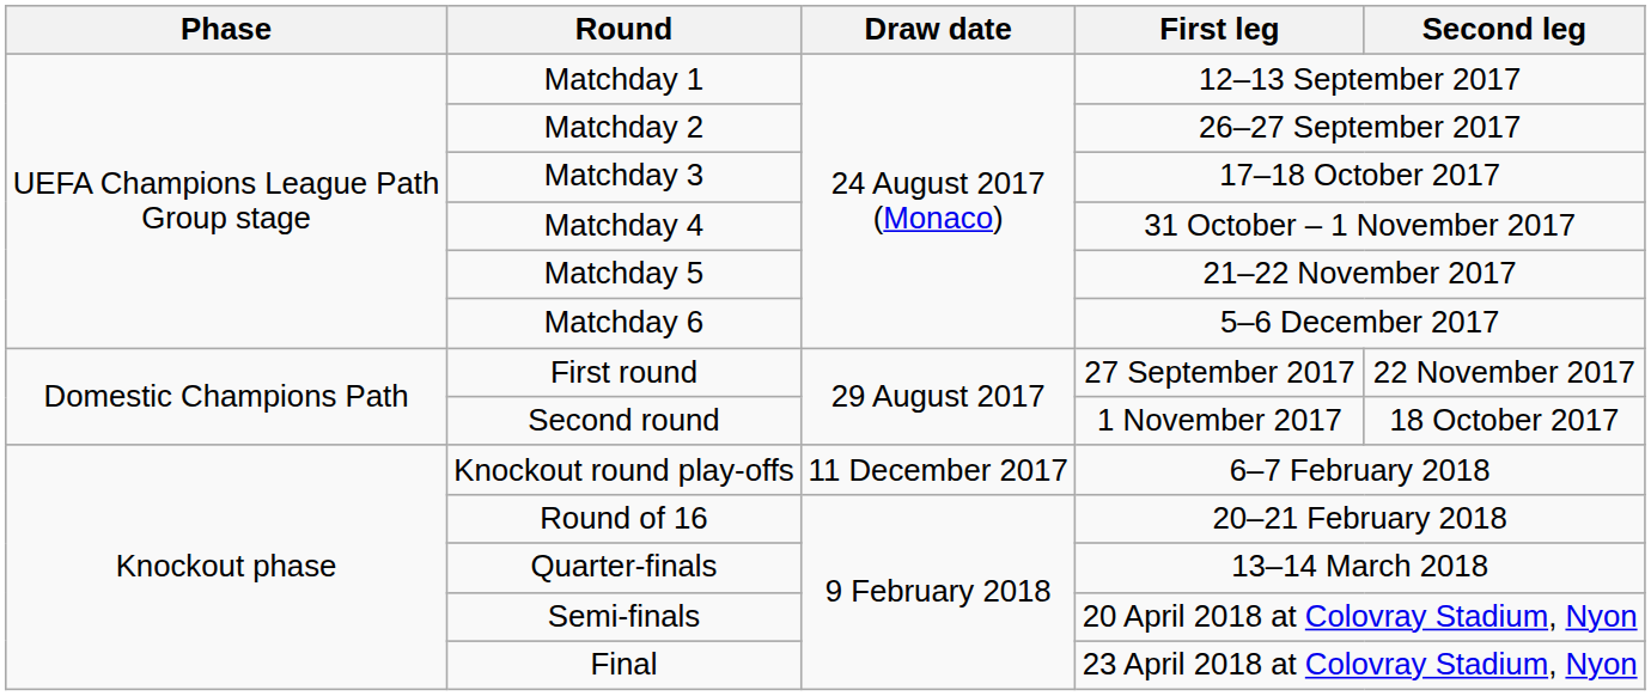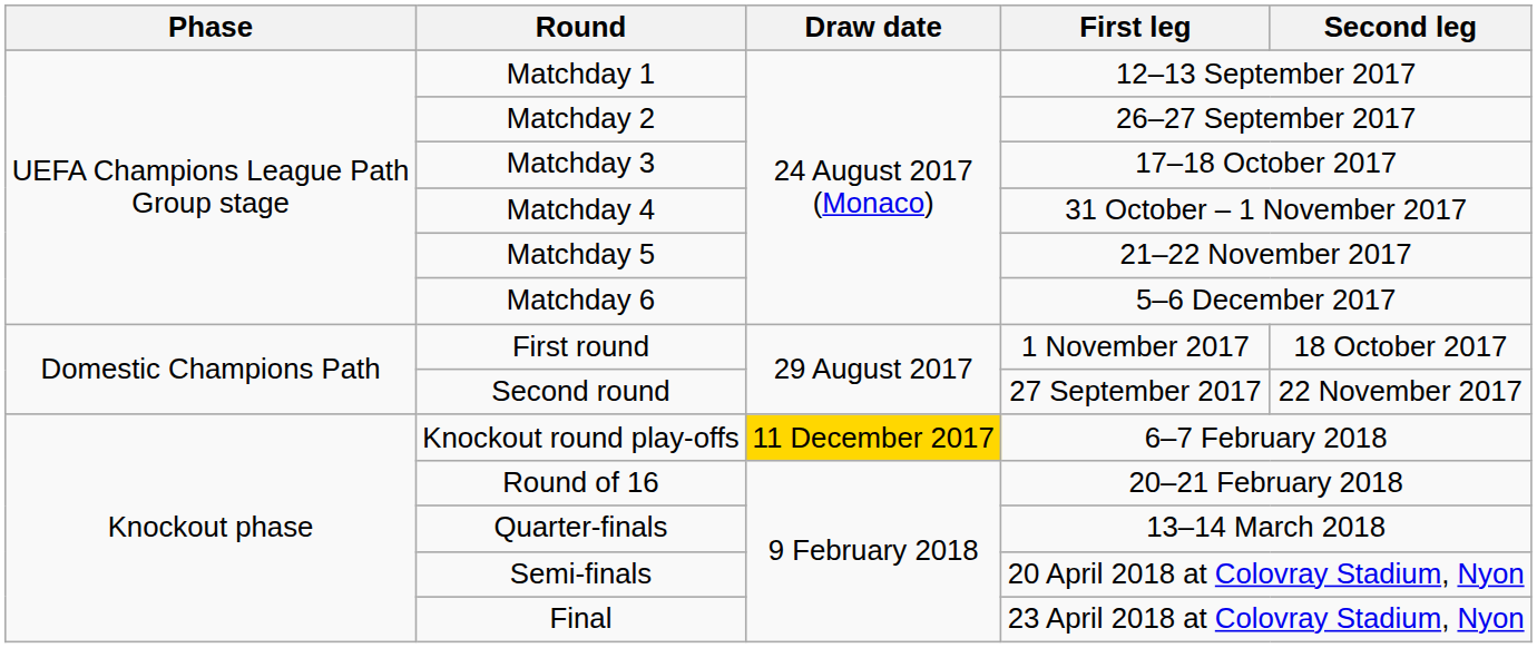First round | First leg: 27 September 2017 -> 1 November 2017
First round | Second leg: 22 November 2017 -> 18 October 2017
Second round | First leg: 1 November 2017 -> 27 September 2017
Second round | Second leg: 18 October 2017 -> 22 November 2017
Knockout round play-offs | Draw date: no background -> gold background
